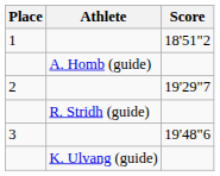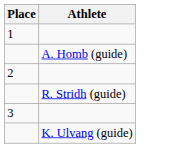- column: Score | 18'51"2 | 19'29"7 | 19'48"6
